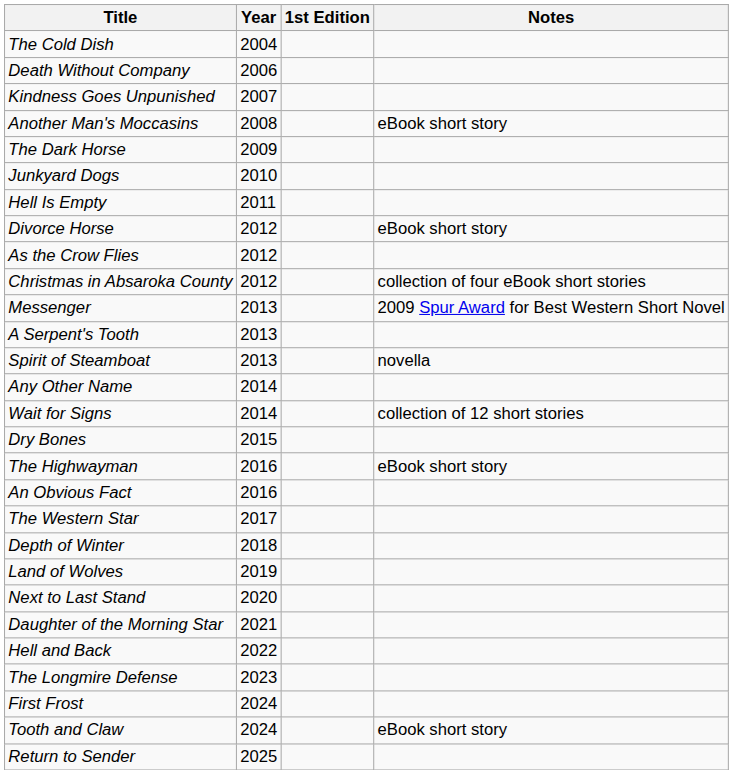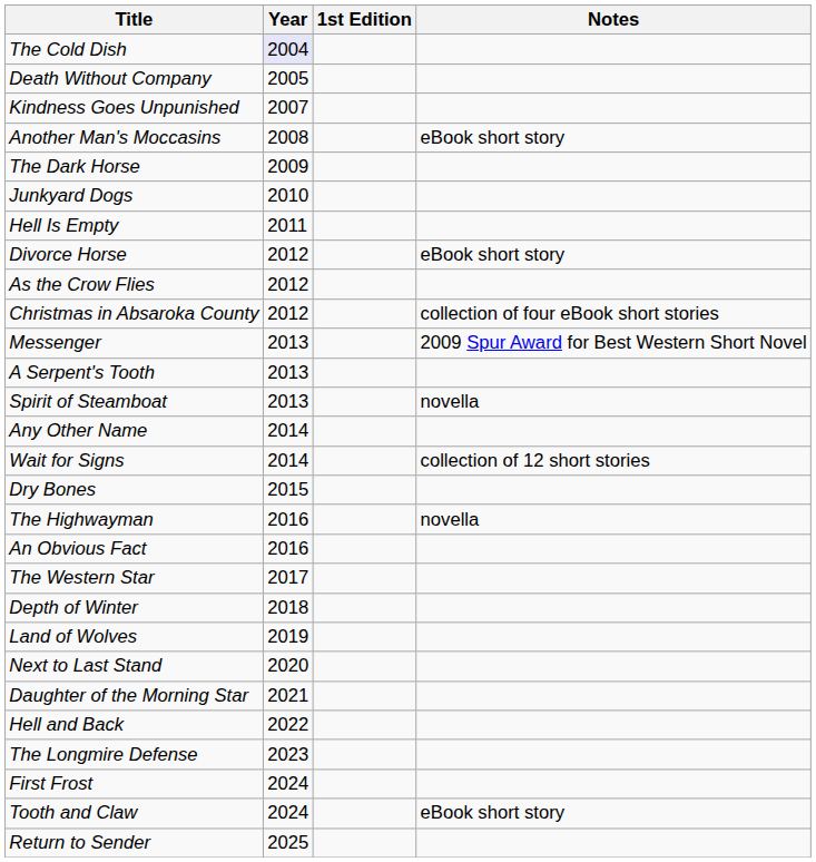The Cold Dish | Year: no background -> lavender background
Death Without Company | Year: 2006 -> 2005
The Highwayman | Notes: eBook short story -> novella
